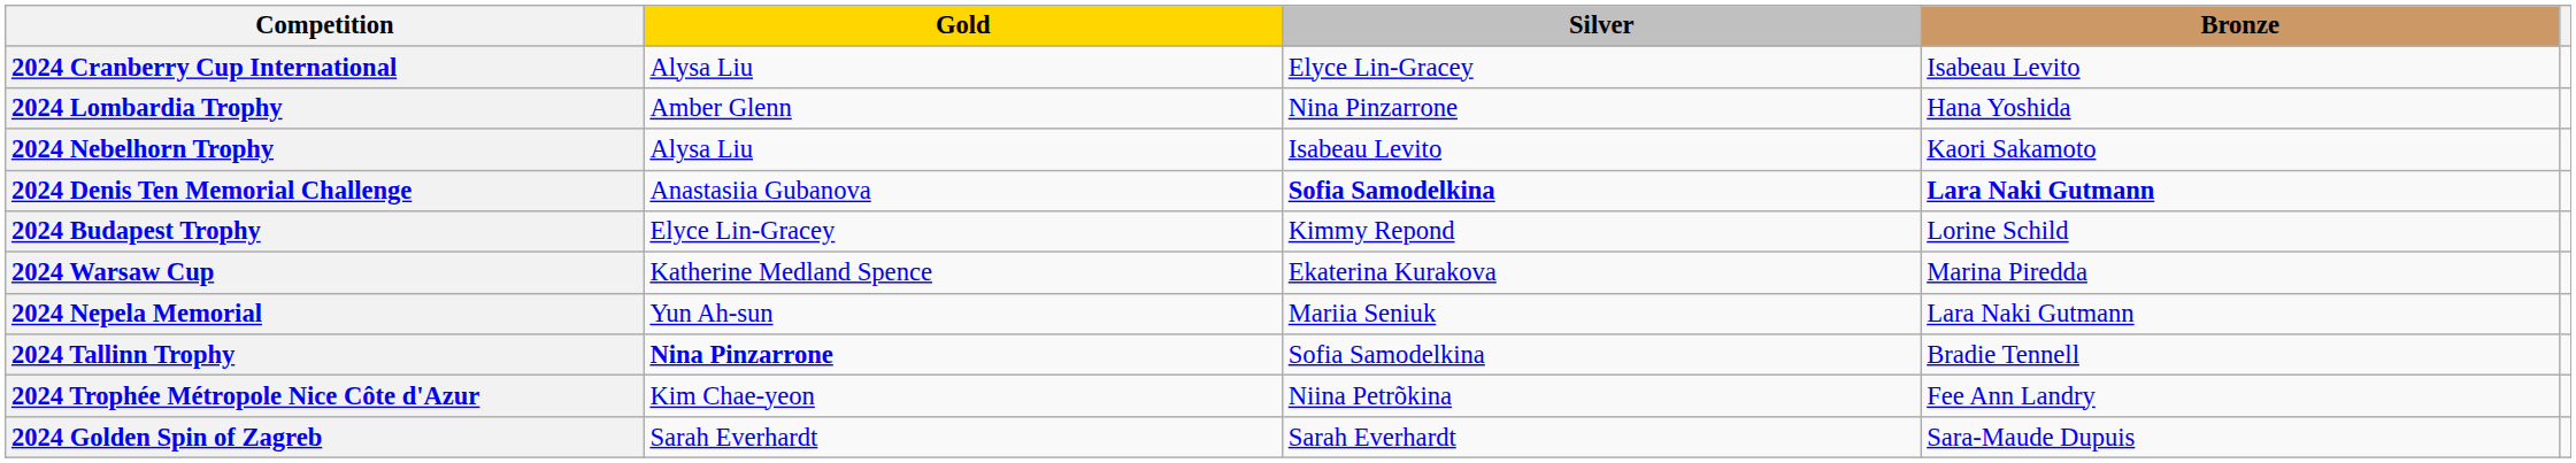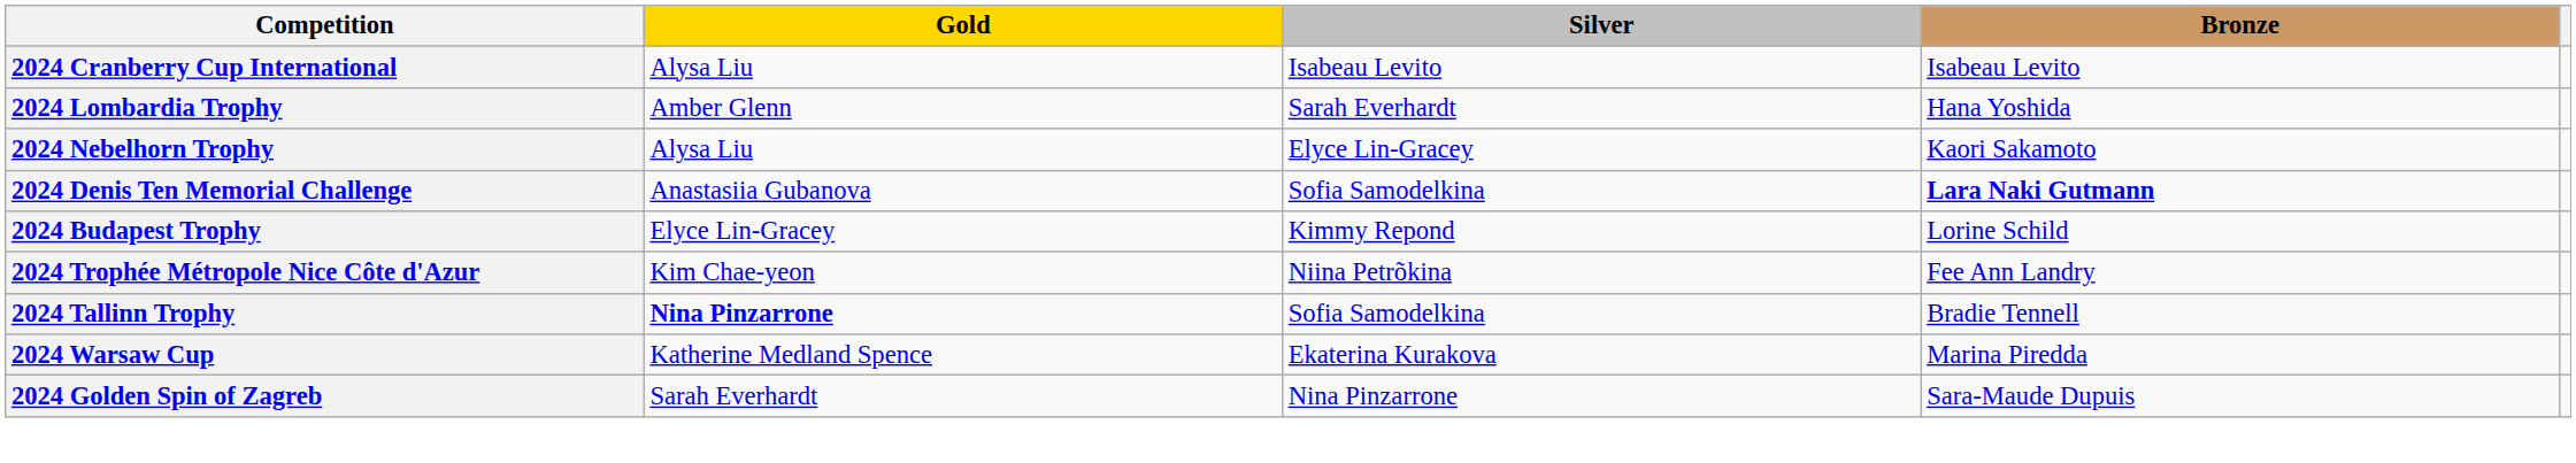2024 Cranberry Cup International | Silver: Elyce Lin-Gracey -> Isabeau Levito
2024 Lombardia Trophy | Silver: Nina Pinzarrone -> Sarah Everhardt
2024 Nebelhorn Trophy | Silver: Isabeau Levito -> Elyce Lin-Gracey
2024 Denis Ten Memorial Challenge | Silver: bold -> normal
rows swapped: 2024 Trophée Métropole Nice Côte d'Azur <-> 2024 Warsaw Cup
- row: 2024 Nepela Memorial | Yun Ah-sun | Mariia Seniuk | Lara Naki Gutmann
2024 Golden Spin of Zagreb | Silver: Sarah Everhardt -> Nina Pinzarrone
